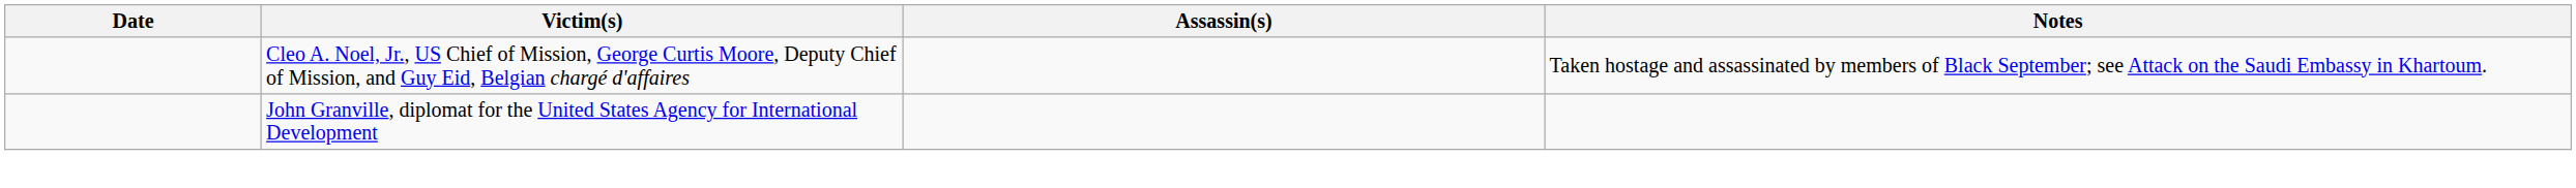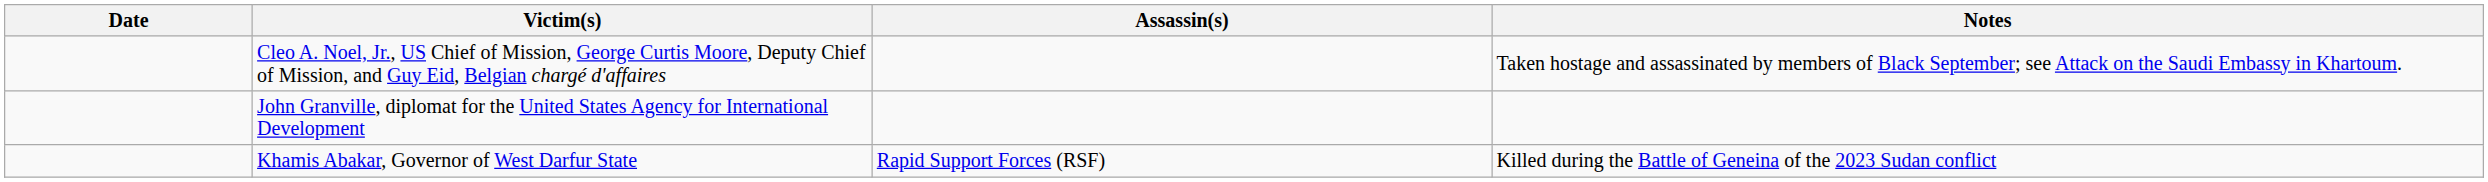+ row: Khamis Abakar, Governor of West Darfur State | Rapid Support Forces (RSF) | Killed during the Battle of Geneina of the 2023 Sudan conflict
